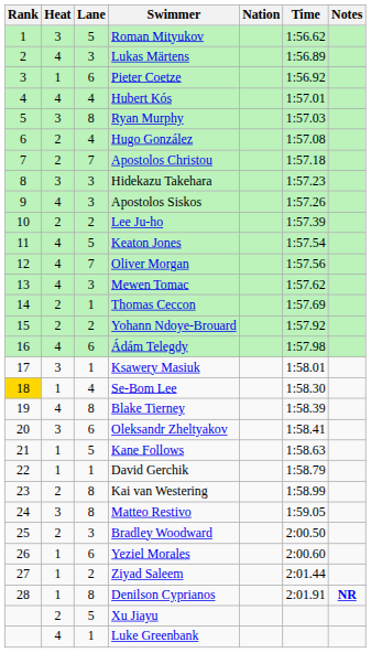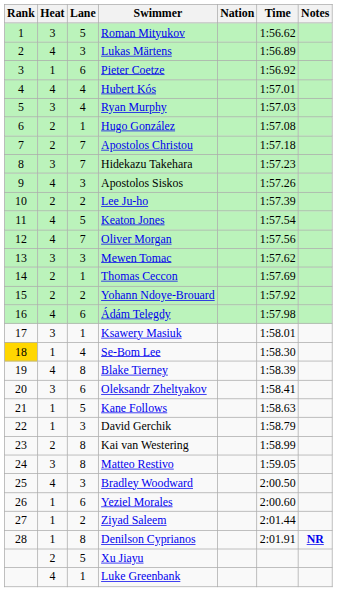Ryan Murphy | Lane: 8 -> 4
Hugo González | Lane: 4 -> 1
Hidekazu Takehara | Lane: 3 -> 7
Mewen Tomac | Heat: 4 -> 3
David Gerchik | Lane: 1 -> 3
Bradley Woodward | Heat: 2 -> 4
